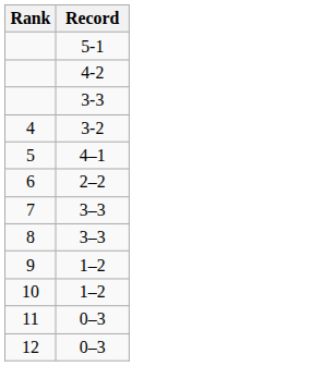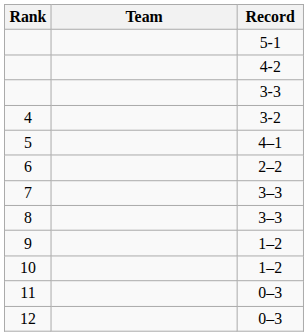+ column: Team
